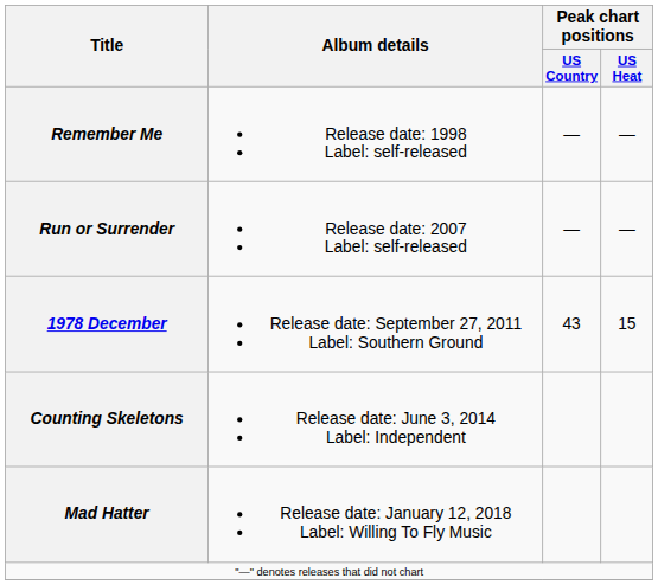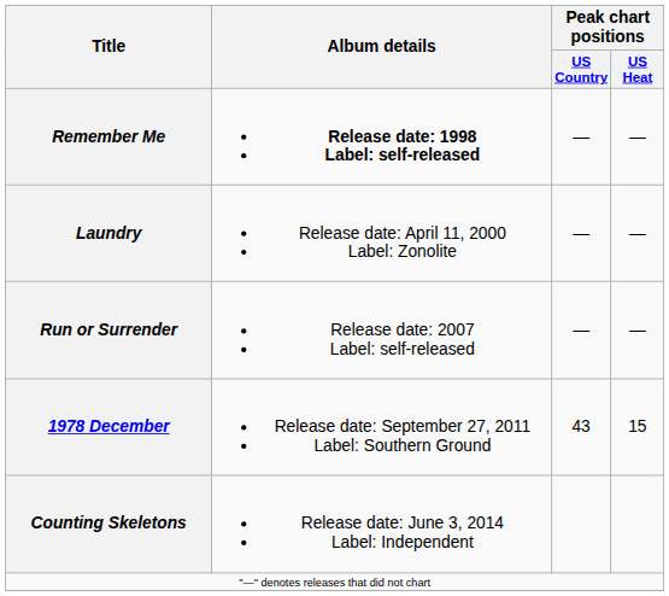Remember Me | Album details: normal -> bold
+ row: Laundry | Release date: April 11, 2000 Label: Zonolite | — | —
- row: Mad Hatter | Release date: January 12, 2018 Label: Willing To Fly Music
